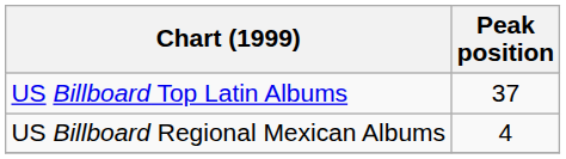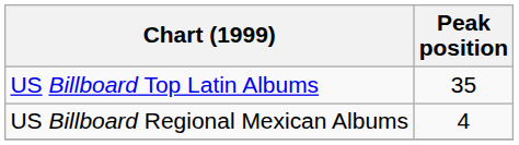US Billboard Top Latin Albums | Peak position: 37 -> 35
